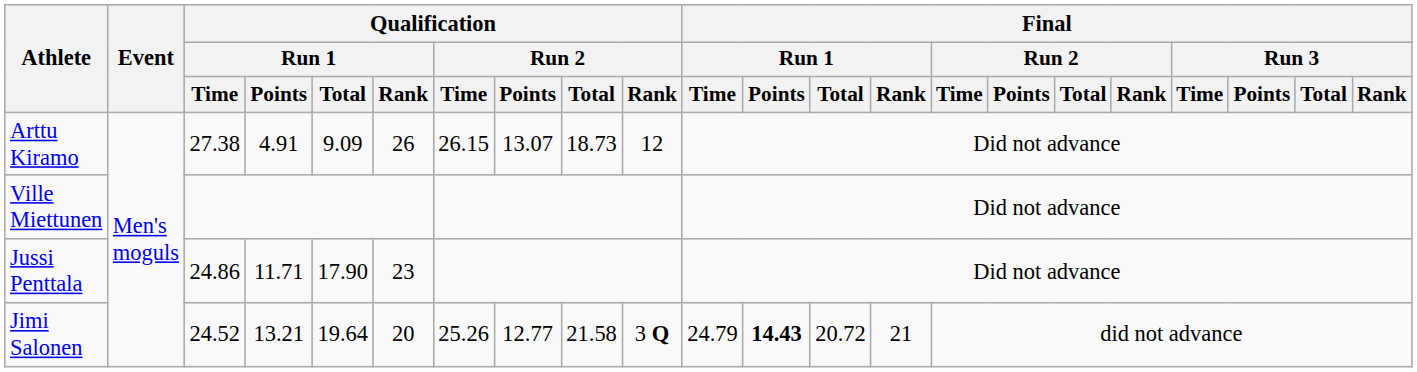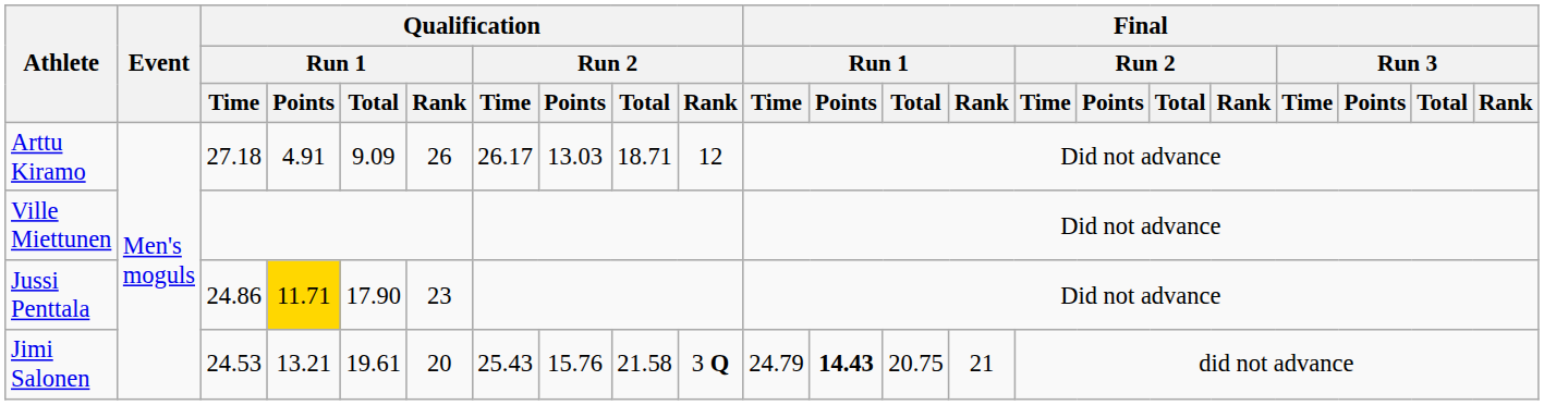Arttu Kiramo | Qualification / Run 1 / Time: 27.38 -> 27.18
Arttu Kiramo | Qualification / Run 2 / Time: 26.15 -> 26.17
Arttu Kiramo | Qualification / Run 2 / Points: 13.07 -> 13.03
Arttu Kiramo | Qualification / Run 2 / Total: 18.73 -> 18.71
Jussi Penttala | Qualification / Run 1 / Points: no background -> gold background
Jimi Salonen | Qualification / Run 1 / Time: 24.52 -> 24.53
Jimi Salonen | Qualification / Run 1 / Total: 19.64 -> 19.61
Jimi Salonen | Qualification / Run 2 / Time: 25.26 -> 25.43
Jimi Salonen | Qualification / Run 2 / Points: 12.77 -> 15.76
Jimi Salonen | Final / Run 1 / Total: 20.72 -> 20.75
